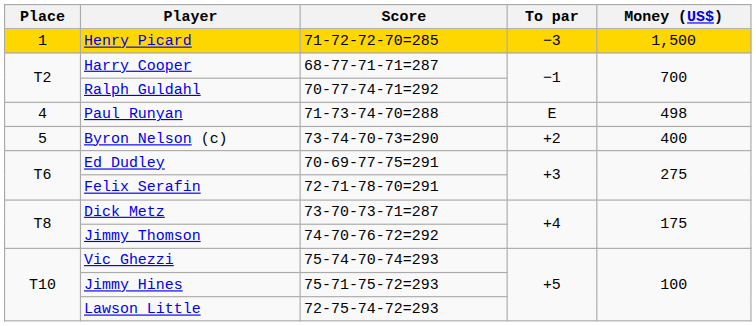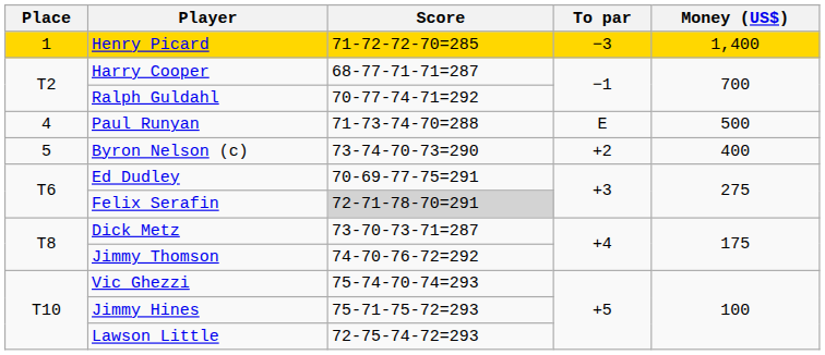Henry Picard | Money (US$): 1,500 -> 1,400
Paul Runyan | Money (US$): 498 -> 500
Felix Serafin | Score: no background -> lightgrey background
